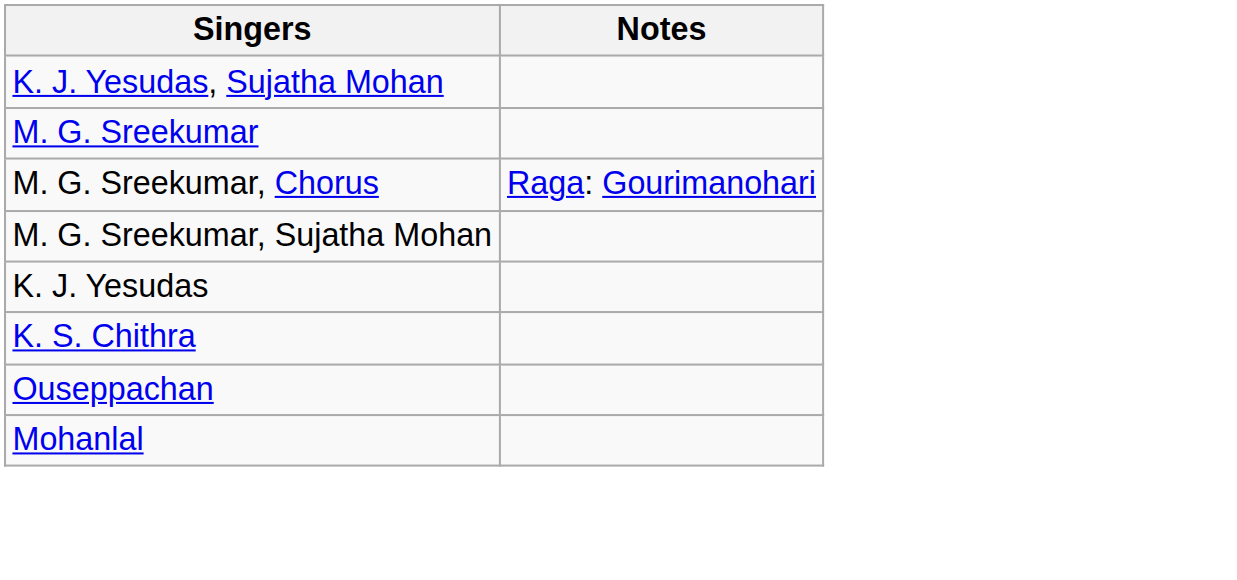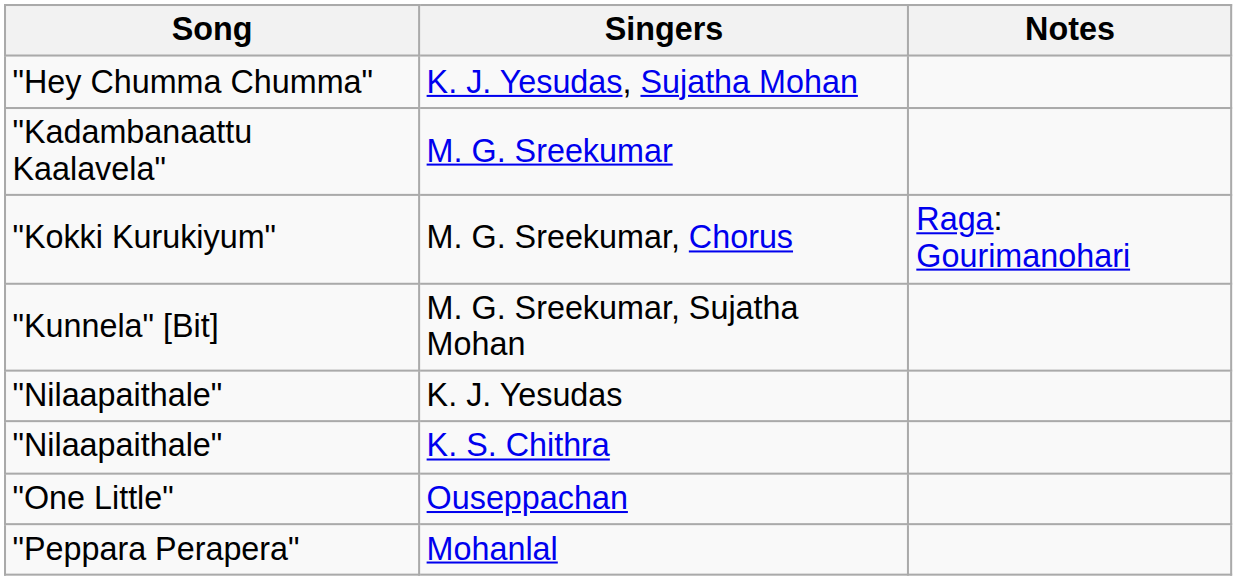+ column: Song | "Hey Chumma Chumma" | "Kadambanaattu Kaalavela" | "Kokki Kurukiyum" | "Kunnela" [Bit] | "Nilaapaithale" | "Nilaapaithale" | "One Little" | "Peppara Perapera"
